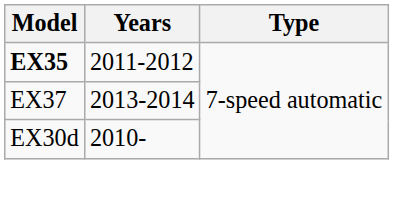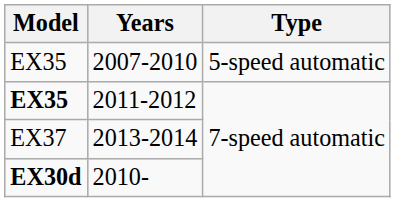+ row: EX35 | 2007-2010 | 5-speed automatic
2010- | Model: normal -> bold
